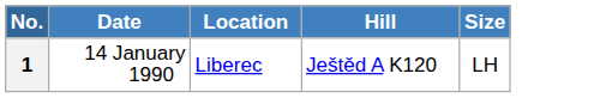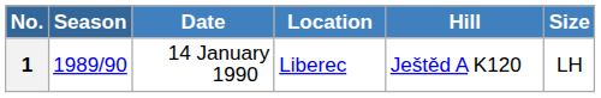+ column: Season | 1989/90
